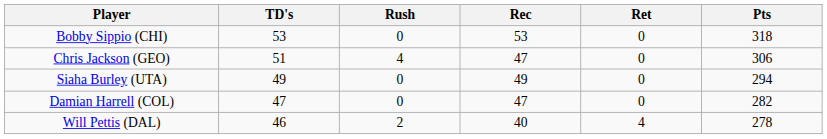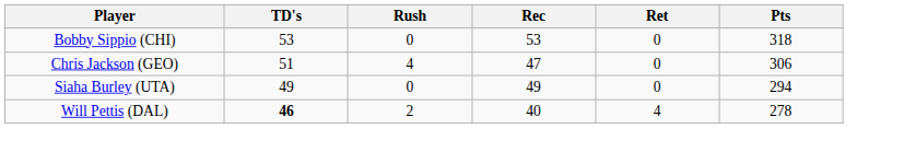- row: Damian Harrell (COL) | 47 | 0 | 47 | 0 | 282
Will Pettis (DAL) | TD's: normal -> bold
